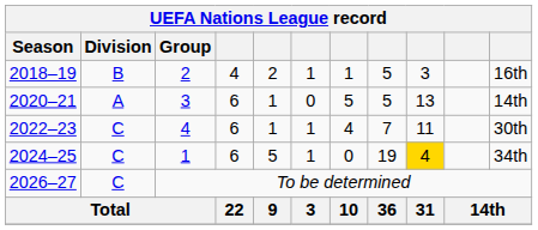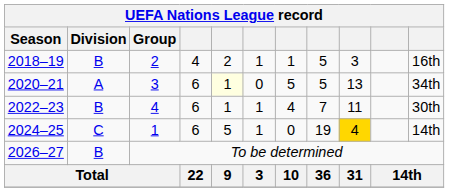2020–21 | column 5: no background -> lightyellow background
2020–21 | column 11: 14th -> 34th
2022–23 | Division: C -> B
2024–25 | column 11: 34th -> 14th
2026–27 | Division: C -> B
